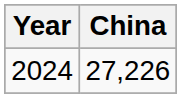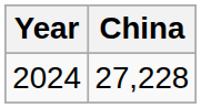2024 | China: 27,226 -> 27,228
